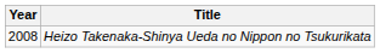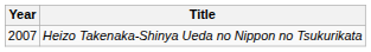Heizo Takenaka-Shinya Ueda no Nippon no Tsukurikata | Year: 2008 -> 2007
